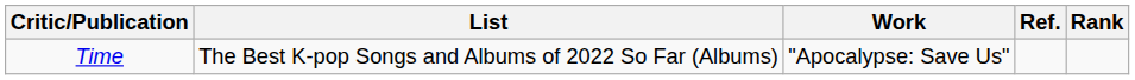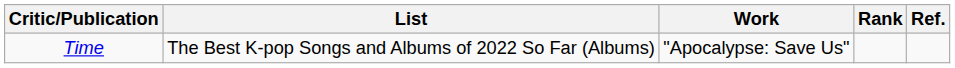columns swapped: Rank <-> Ref.
